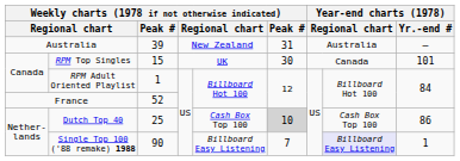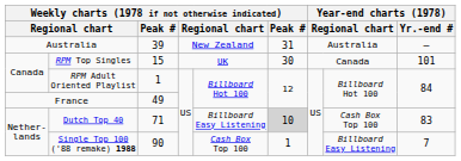France | column 3: 52 -> 49
Dutch Top 40 | column 3: 25 -> 71
Dutch Top 40 | column 5: Cash Box Top 100 -> Billboard Easy Listening
Dutch Top 40 | Year-end charts (1978) / Yr.-end #: 86 -> 83
Single Top 100 ('88 remake) 1988 | column 5: Billboard Easy Listening -> Cash Box Top 100
Single Top 100 ('88 remake) 1988 | column 6: 7 -> 1
Single Top 100 ('88 remake) 1988 | column 8: lavender background -> no background
Single Top 100 ('88 remake) 1988 | Year-end charts (1978) / Yr.-end #: 1 -> 7
